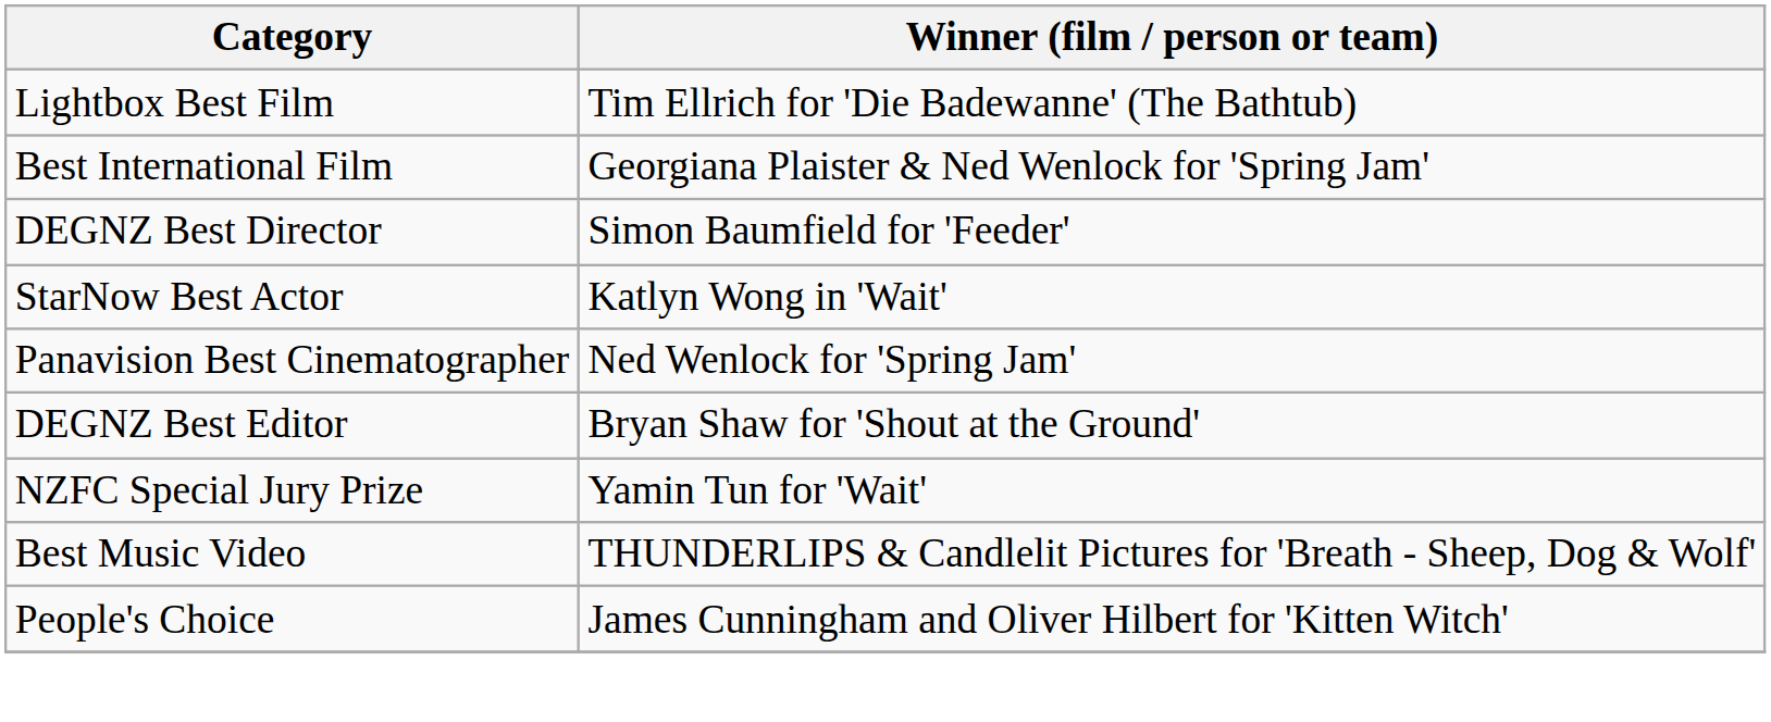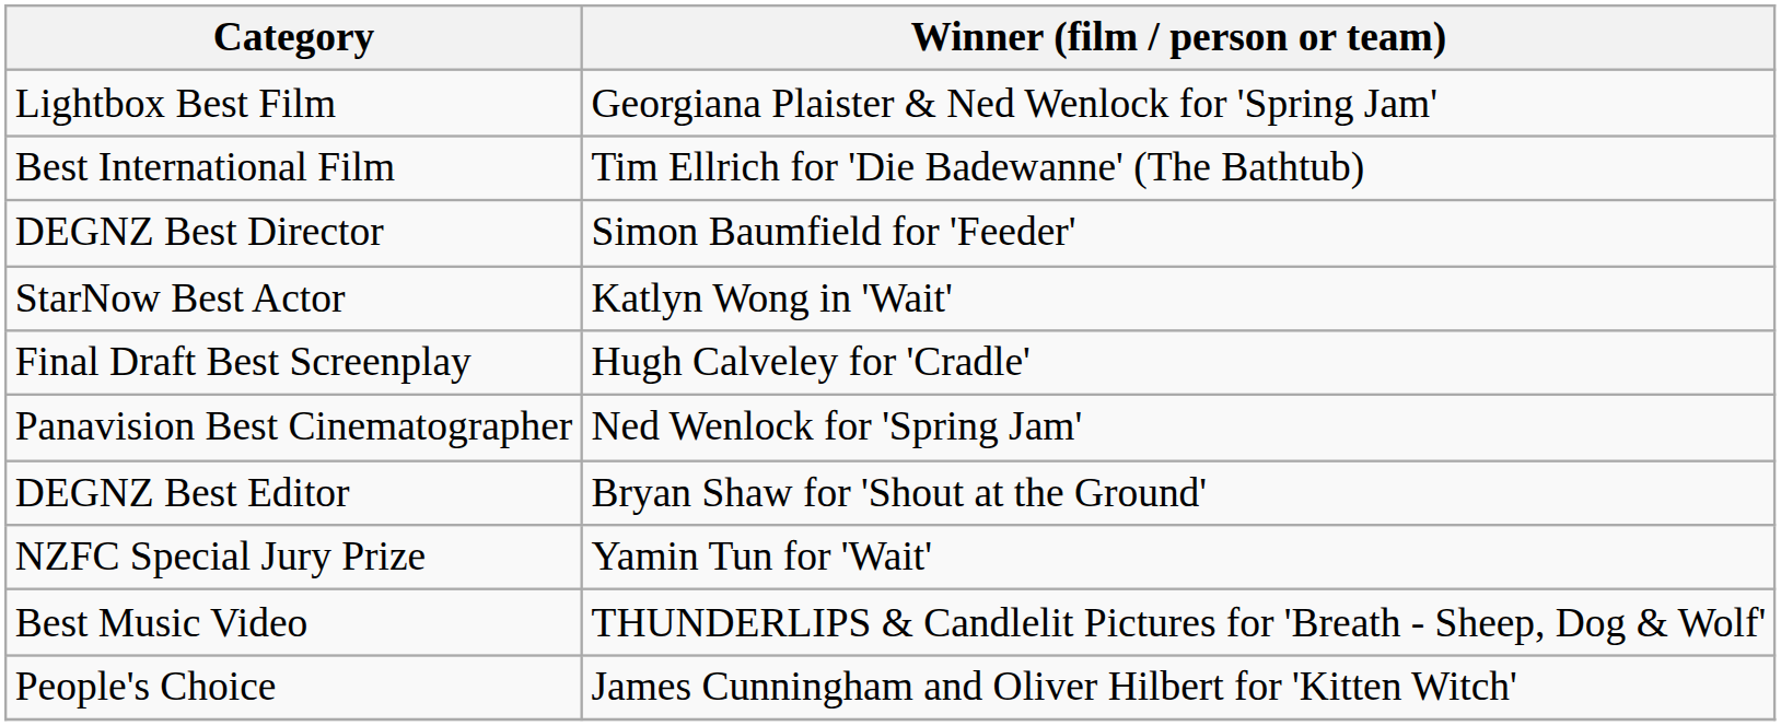Lightbox Best Film | Winner (film / person or team): Tim Ellrich for 'Die Badewanne' (The Bathtub) -> Georgiana Plaister & Ned Wenlock for 'Spring Jam'
Best International Film | Winner (film / person or team): Georgiana Plaister & Ned Wenlock for 'Spring Jam' -> Tim Ellrich for 'Die Badewanne' (The Bathtub)
+ row: Final Draft Best Screenplay | Hugh Calveley for 'Cradle'
